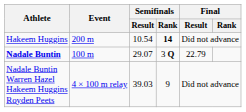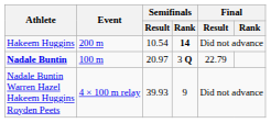Nadale Buntin | Semifinals / Result: 29.07 -> 20.97
Nadale Buntin Warren Hazel Hakeem Huggins Royden Peets | Semifinals / Result: 39.03 -> 39.93
